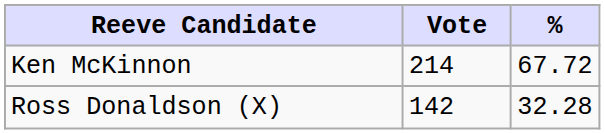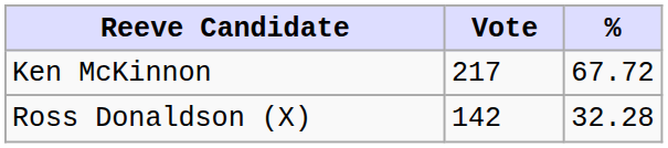Ken McKinnon | Vote: 214 -> 217
